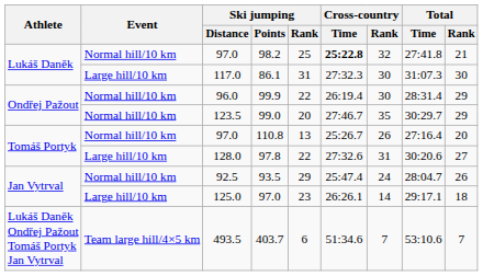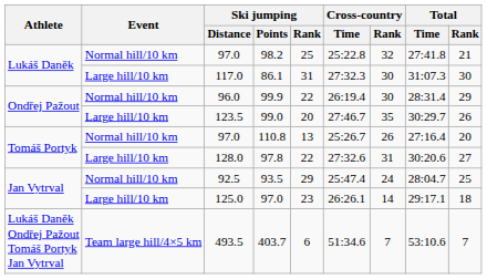98.2 | Cross-country / Time: bold -> normal
99.0 | Event: Normal hill/10 km -> Large hill/10 km
99.0 | Total / Rank: 29 -> 26
93.5 | Total / Rank: 26 -> 25
